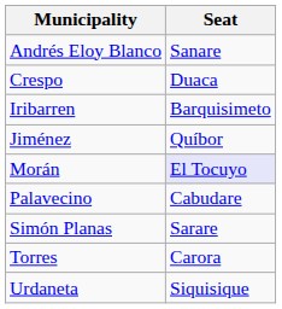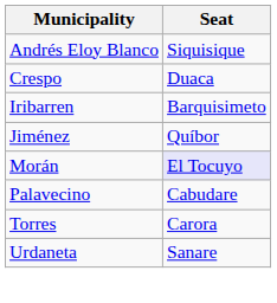Andrés Eloy Blanco | Seat: Sanare -> Siquisique
- row: Simón Planas | Sarare
Urdaneta | Seat: Siquisique -> Sanare
